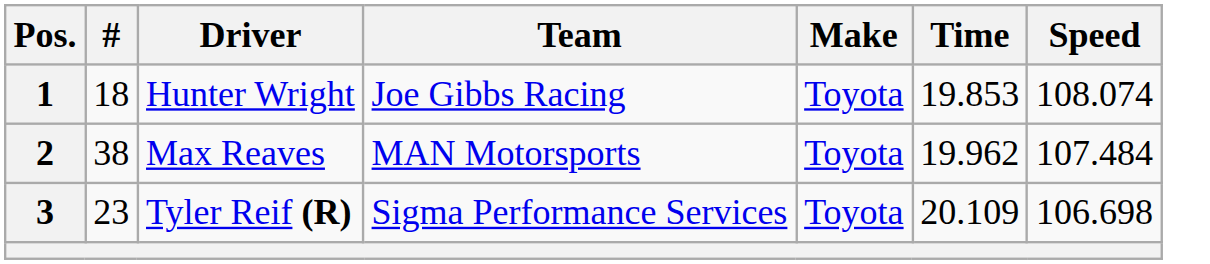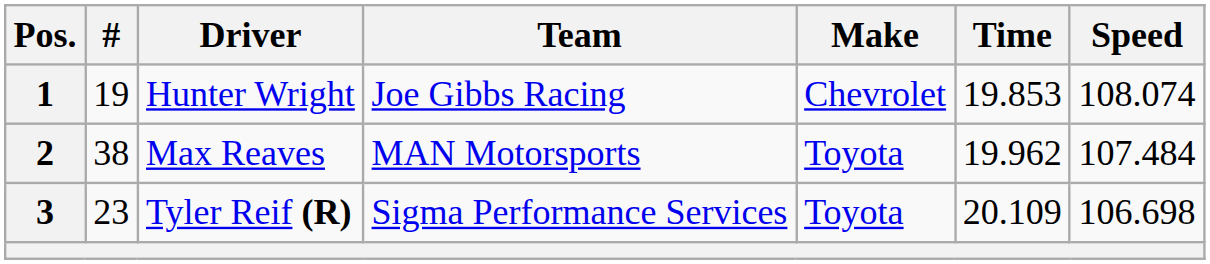1 | #: 18 -> 19
1 | Make: Toyota -> Chevrolet
